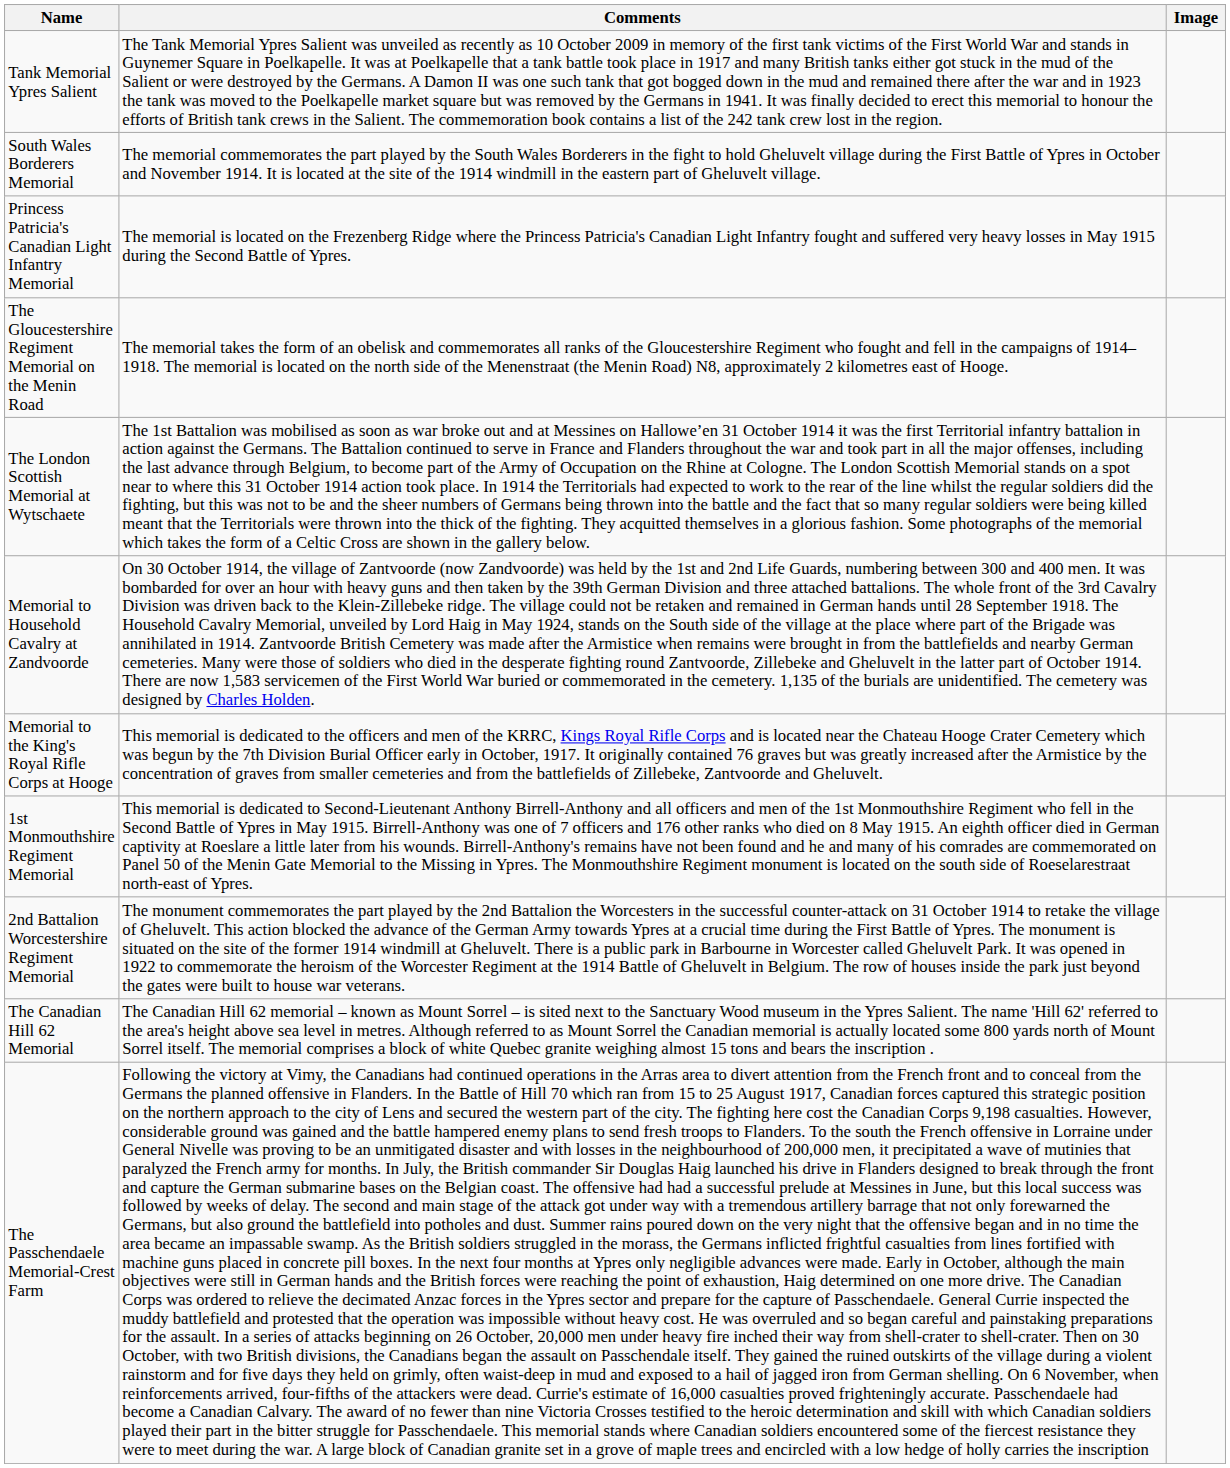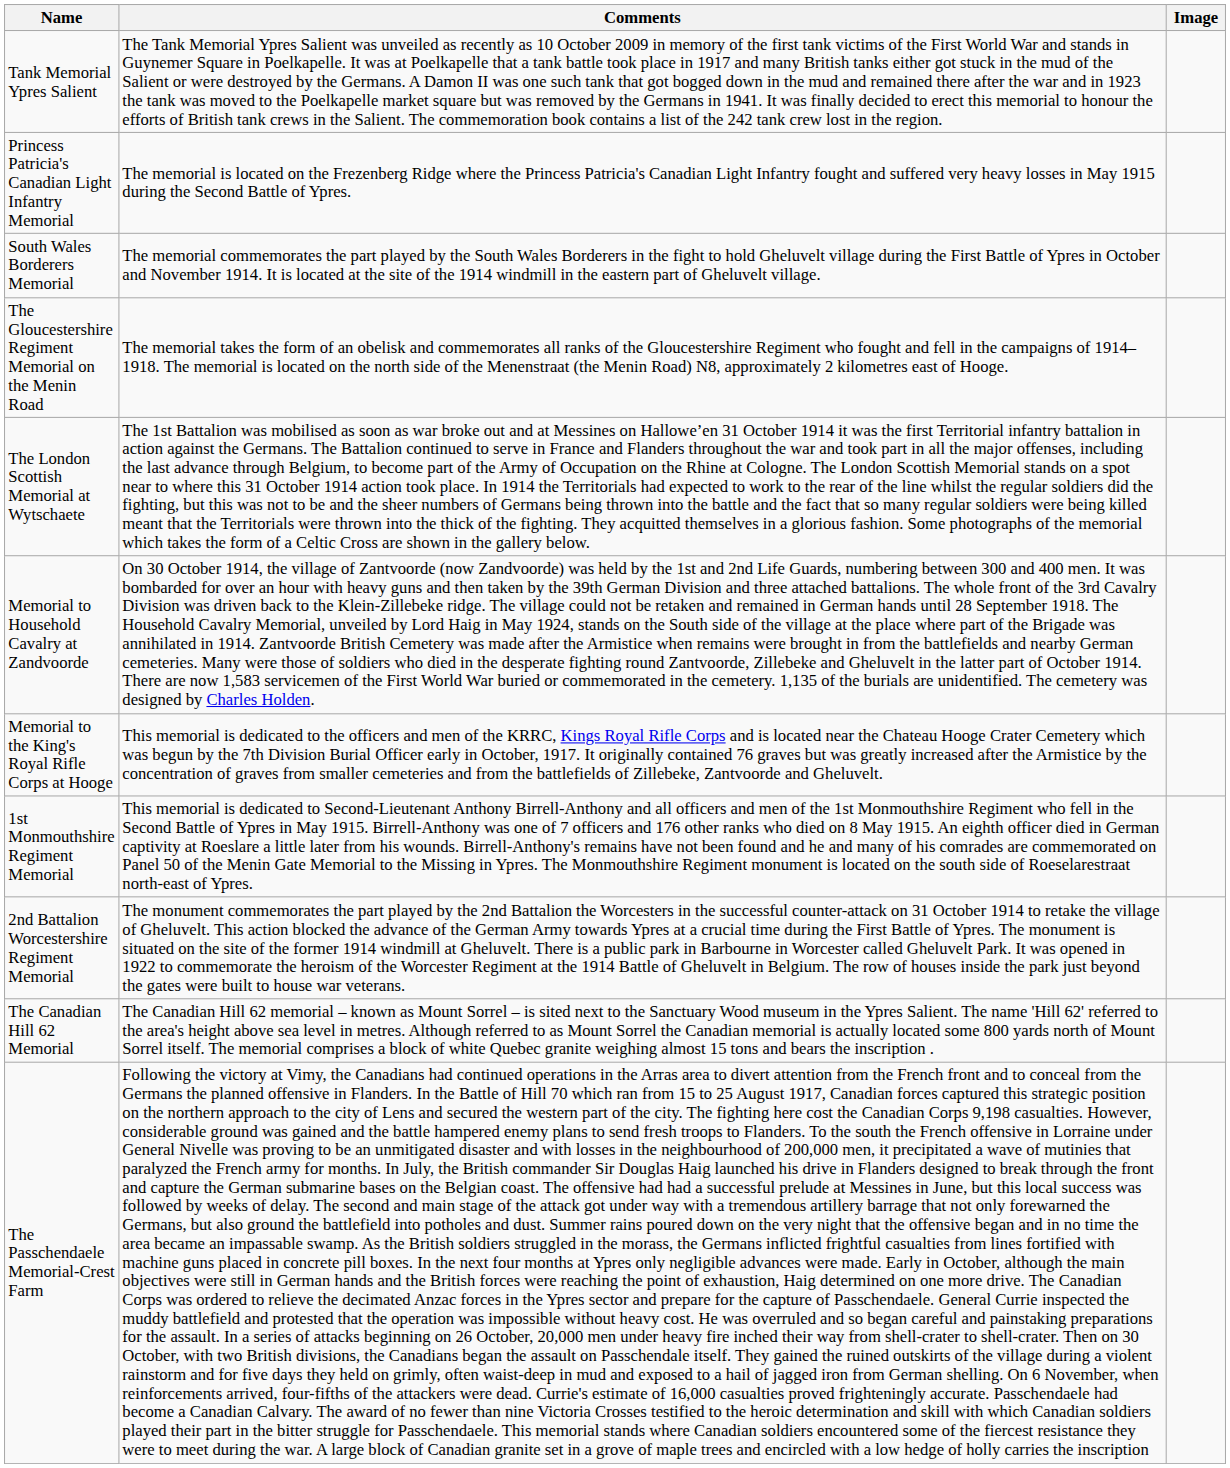rows swapped: South Wales Borderers Memorial <-> Princess Patricia's Canadian Light Infantry Memorial
